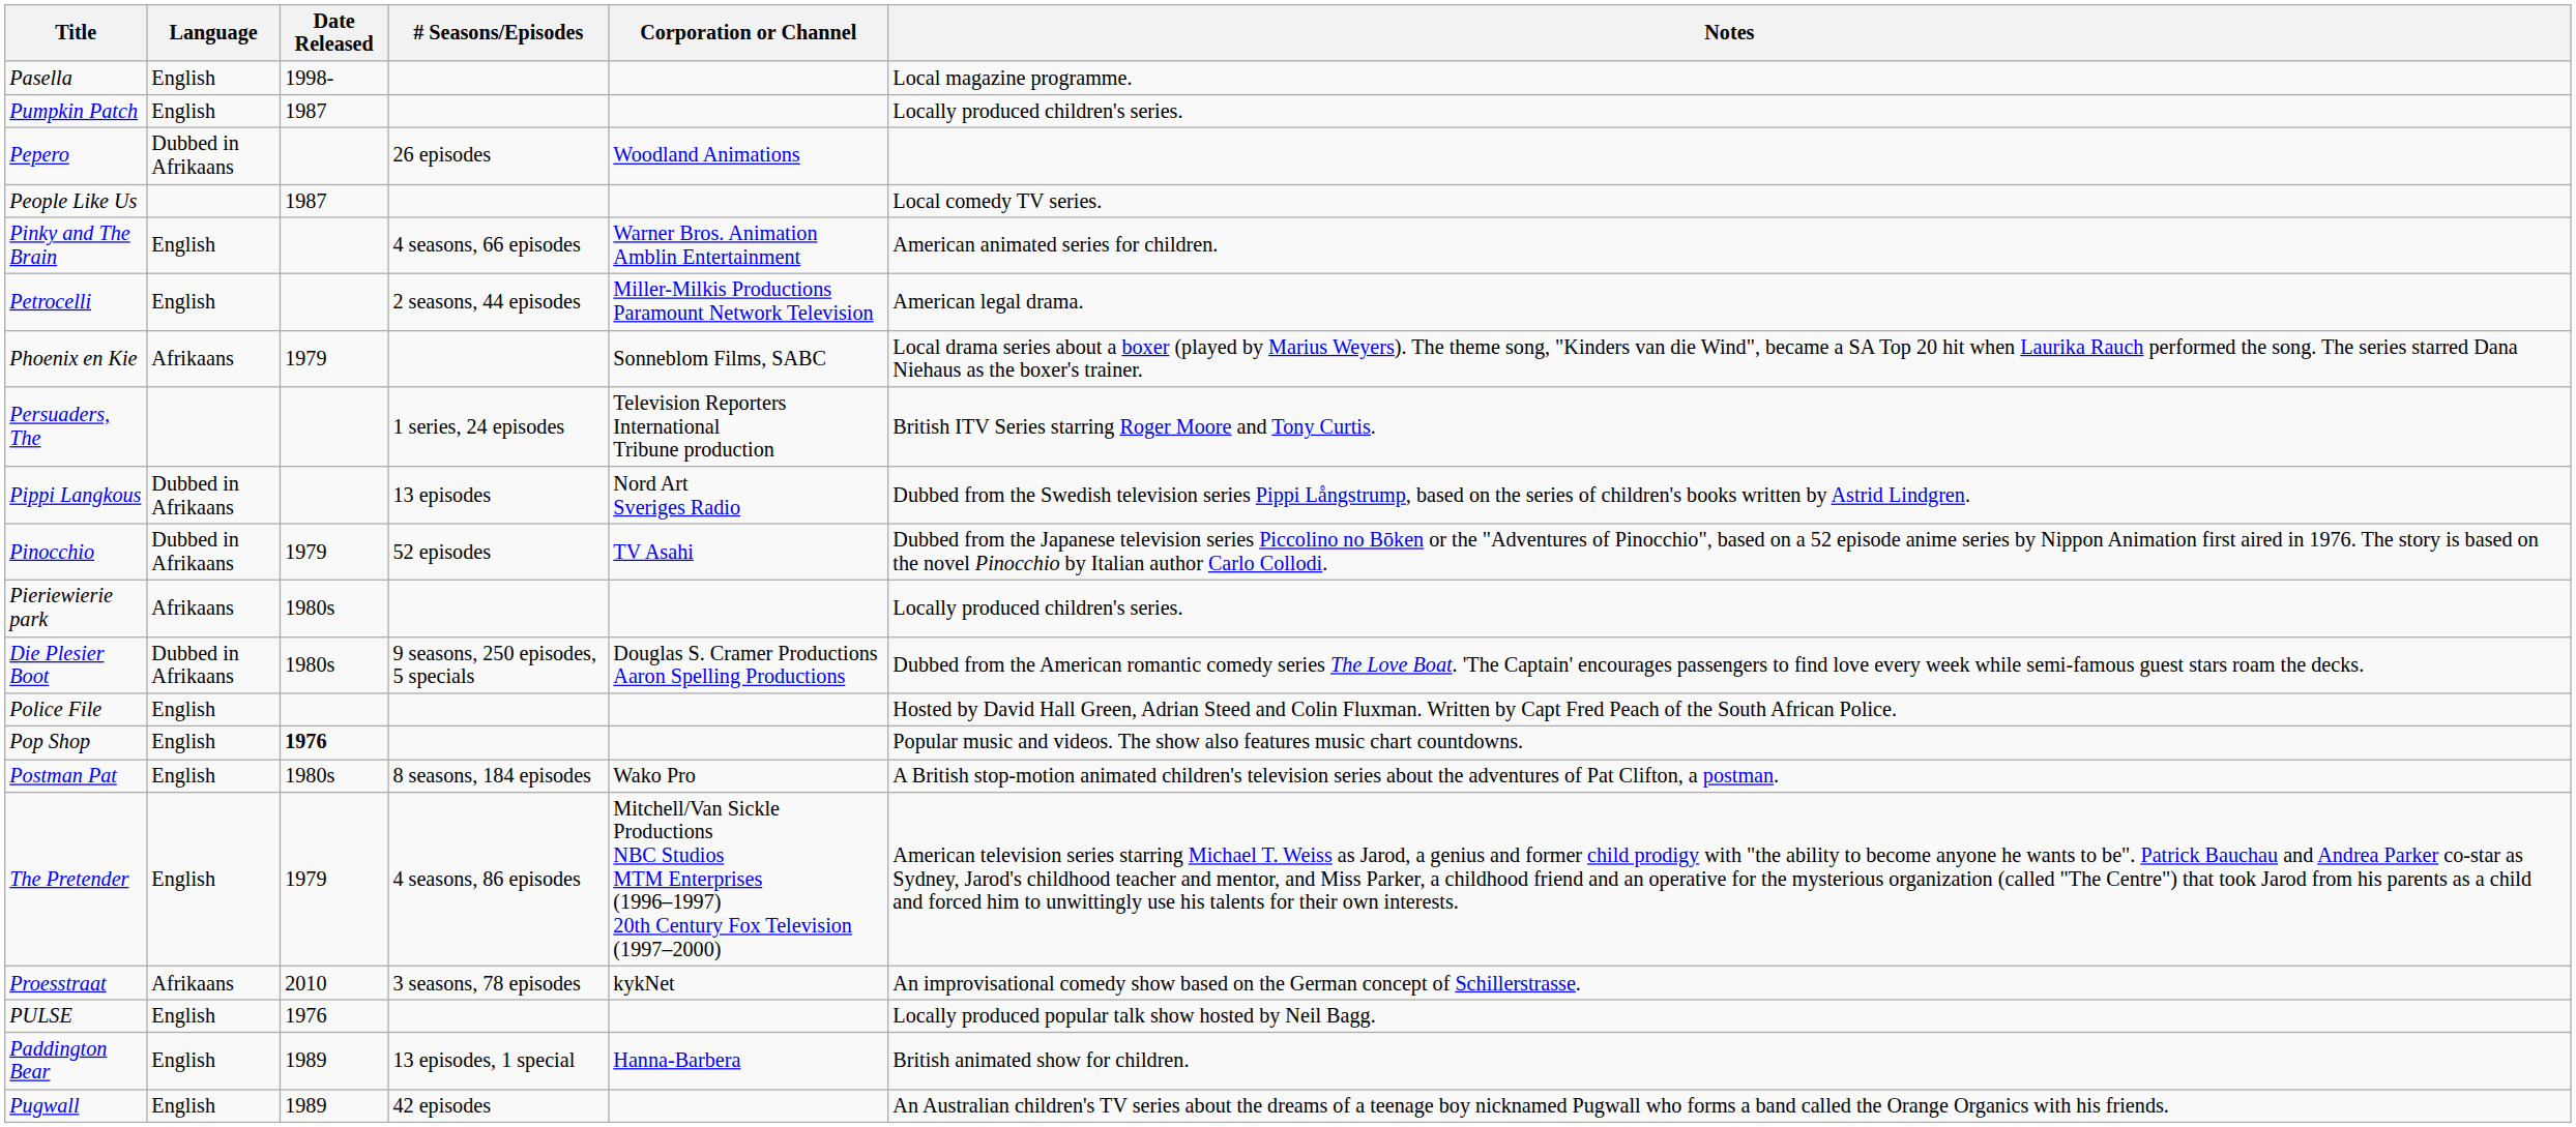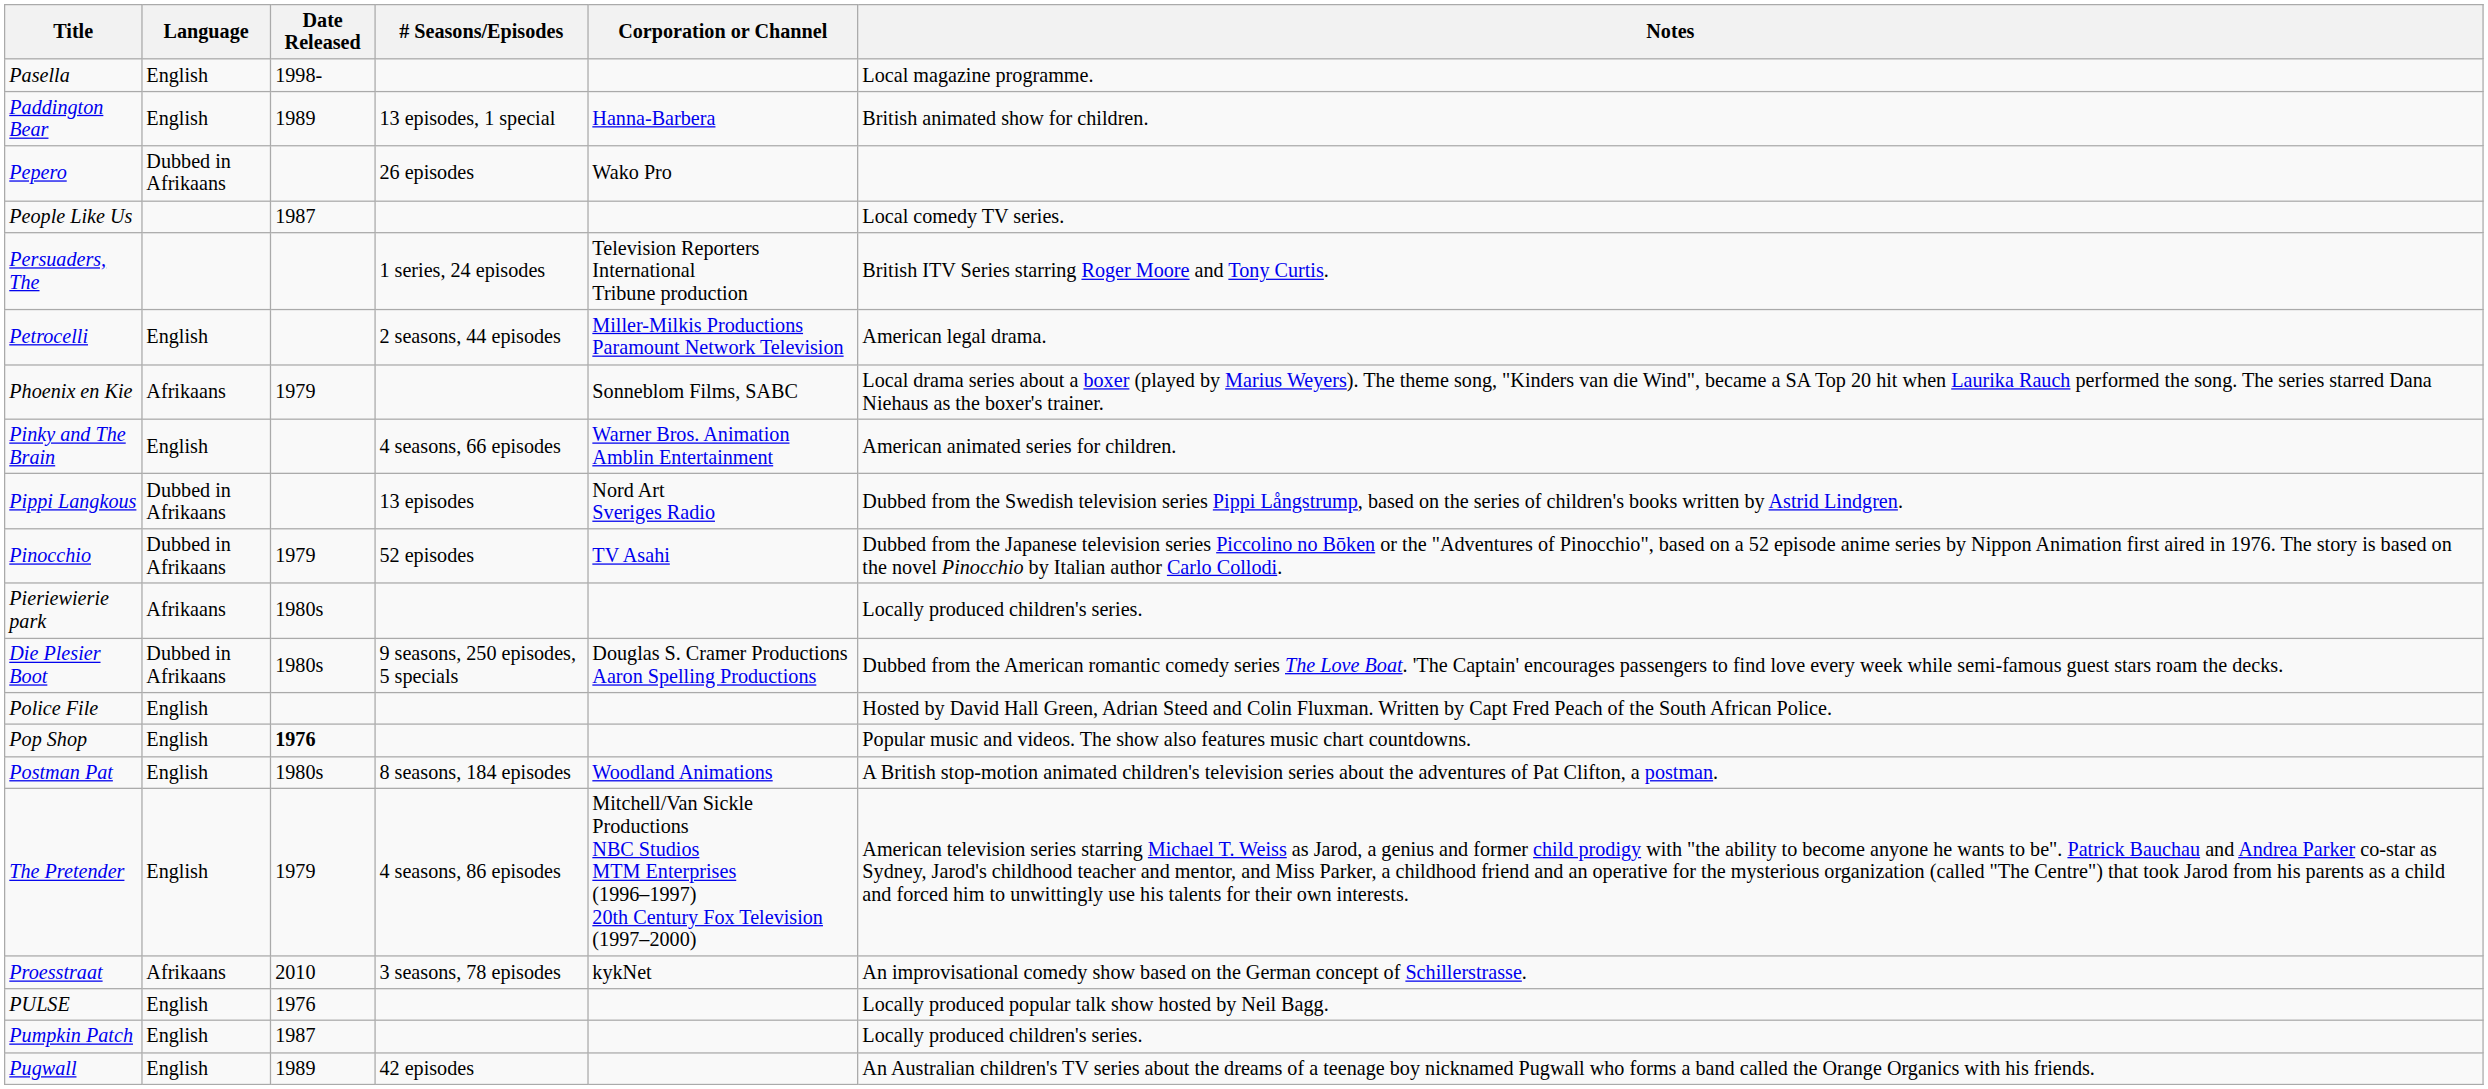rows swapped: Paddington Bear <-> Pumpkin Patch
Pepero | Corporation or Channel: Woodland Animations -> Wako Pro
rows swapped: Persuaders, The <-> Pinky and The Brain
Postman Pat | Corporation or Channel: Wako Pro -> Woodland Animations
